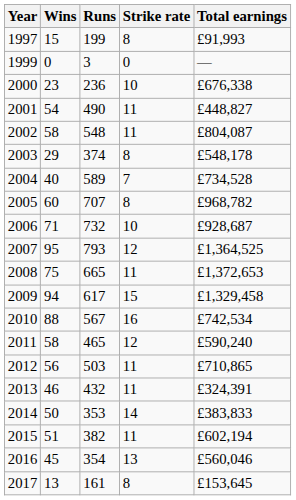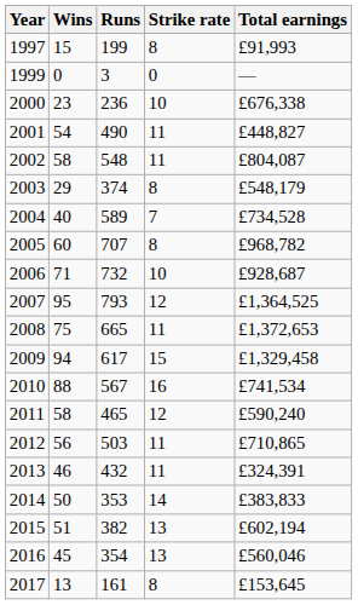2003 | Total earnings: £548,178 -> £548,179
2010 | Total earnings: £742,534 -> £741,534
2015 | Strike rate: 11 -> 13
